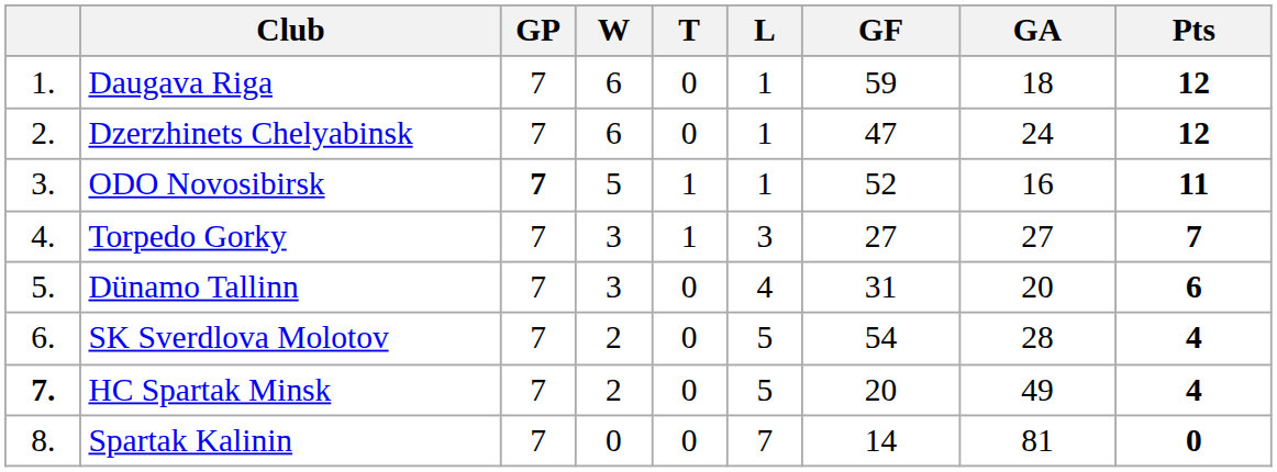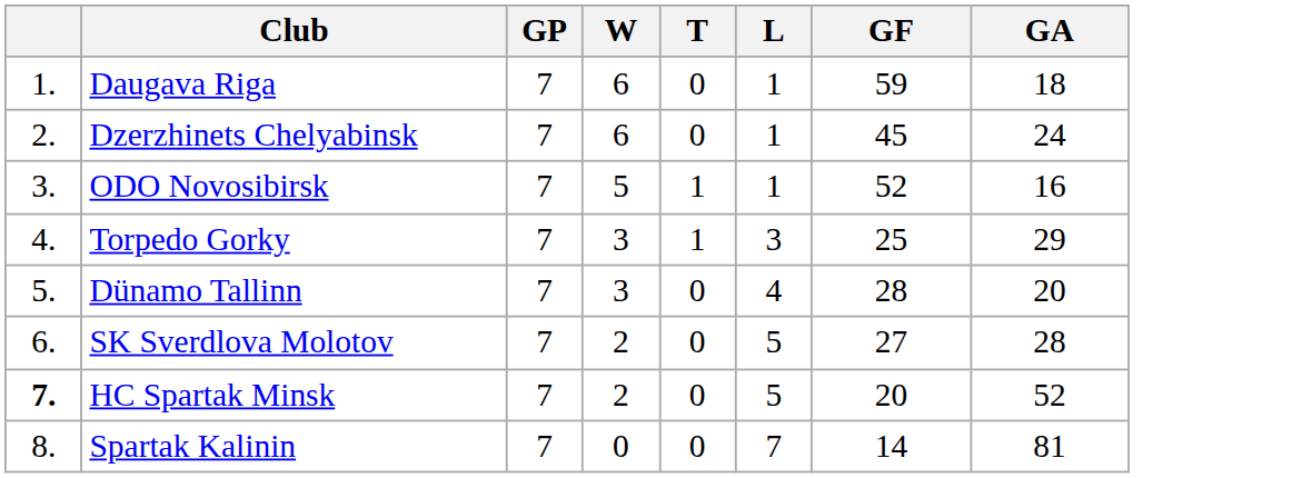- column: Pts | 12 | 12 | 11 | 7 | 6 | 4 | 4 | 0
Dzerzhinets Chelyabinsk | GF: 47 -> 45
ODO Novosibirsk | GP: bold -> normal
Torpedo Gorky | GF: 27 -> 25
Torpedo Gorky | GA: 27 -> 29
Dünamo Tallinn | GF: 31 -> 28
SK Sverdlova Molotov | GF: 54 -> 27
HC Spartak Minsk | GA: 49 -> 52
